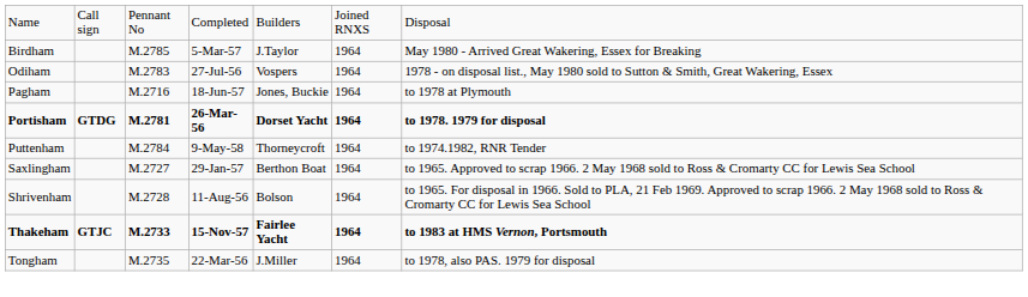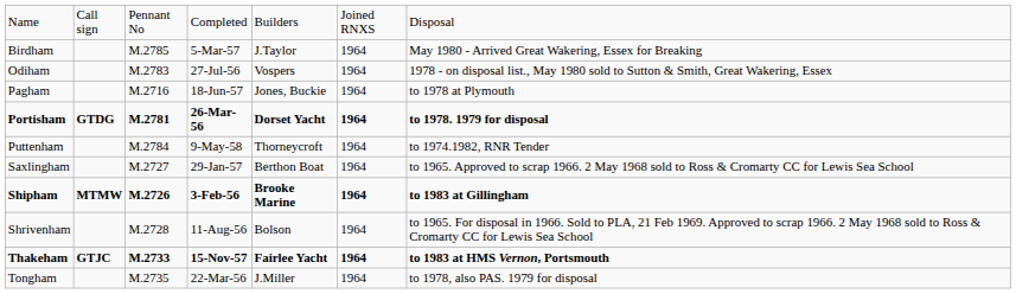+ row: Shipham | MTMW | M.2726 | 3-Feb-56 | Brooke Marine | 1964 | to 1983 at Gillingham
